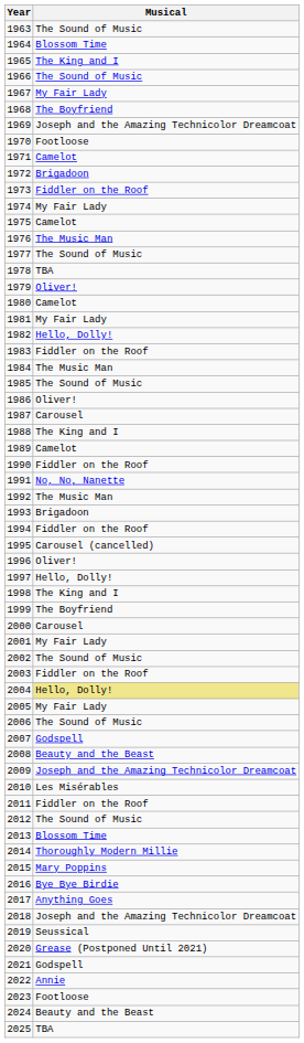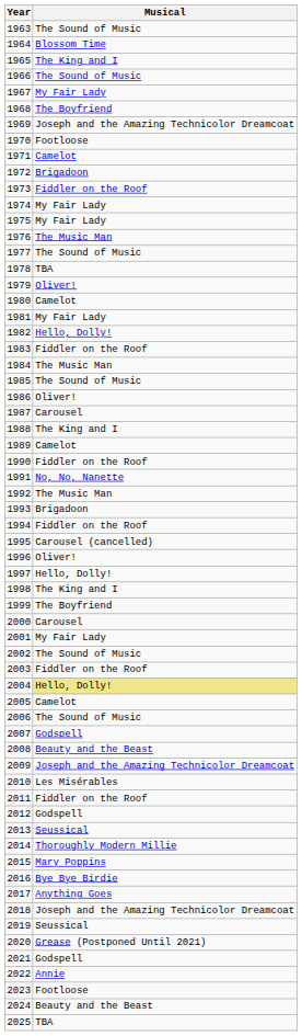1975 | Musical: Camelot -> My Fair Lady
2005 | Musical: My Fair Lady -> Camelot
2012 | Musical: The Sound of Music -> Godspell
2013 | Musical: Blossom Time -> Seussical
